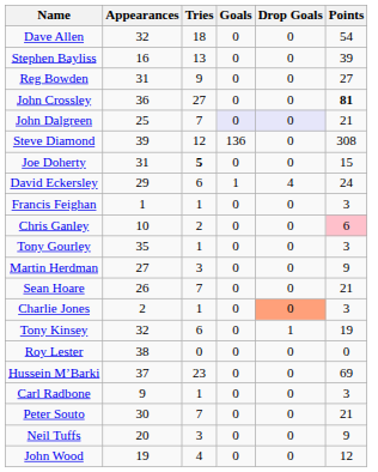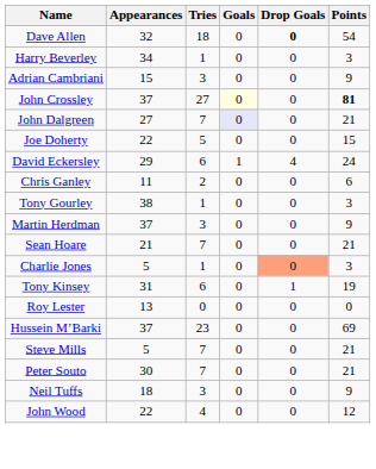Dave Allen | Drop Goals: normal -> bold
- row: Stephen Bayliss | 16 | 13 | 0 | 0 | 39
+ row: Harry Beverley | 34 | 1 | 0 | 0 | 3
- row: Reg Bowden | 31 | 9 | 0 | 0 | 27
+ row: Adrian Cambriani | 15 | 3 | 0 | 0 | 9
John Crossley | Appearances: 36 -> 37
John Crossley | Goals: no background -> lightyellow background
John Dalgreen | Appearances: 25 -> 27
John Dalgreen | Drop Goals: lavender background -> no background
- row: Steve Diamond | 39 | 12 | 136 | 0 | 308
Joe Doherty | Appearances: 31 -> 22
Joe Doherty | Tries: bold -> normal
- row: Francis Feighan | 1 | 1 | 0 | 0 | 3
Chris Ganley | Appearances: 10 -> 11
Chris Ganley | Points: pink background -> no background
Tony Gourley | Appearances: 35 -> 38
Martin Herdman | Appearances: 27 -> 37
Sean Hoare | Appearances: 26 -> 21
Charlie Jones | Appearances: 2 -> 5
Tony Kinsey | Appearances: 32 -> 31
Roy Lester | Appearances: 38 -> 13
+ row: Steve Mills | 5 | 7 | 0 | 0 | 21
- row: Carl Radbone | 9 | 1 | 0 | 0 | 3
Neil Tuffs | Appearances: 20 -> 18
John Wood | Appearances: 19 -> 22
